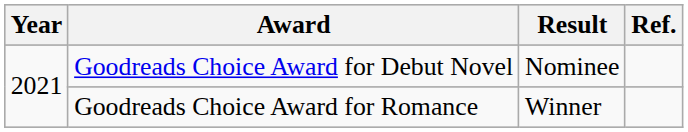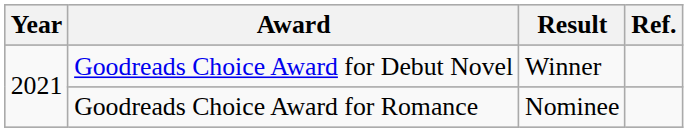Goodreads Choice Award for Debut Novel | Result: Nominee -> Winner
Goodreads Choice Award for Romance | Result: Winner -> Nominee
